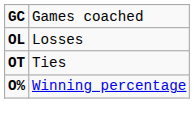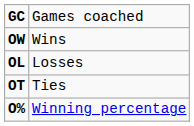+ row: OW | Wins
